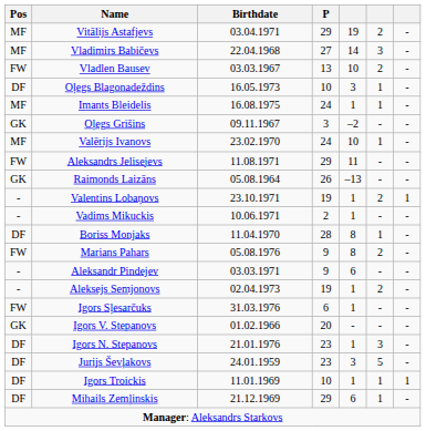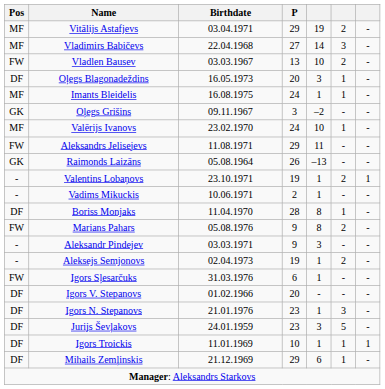Oļegs Blagonadeždins | P: 10 -> 20
Aleksandr Pindejev | column 5: 6 -> 3
Igors V. Stepanovs | Pos: GK -> DF
